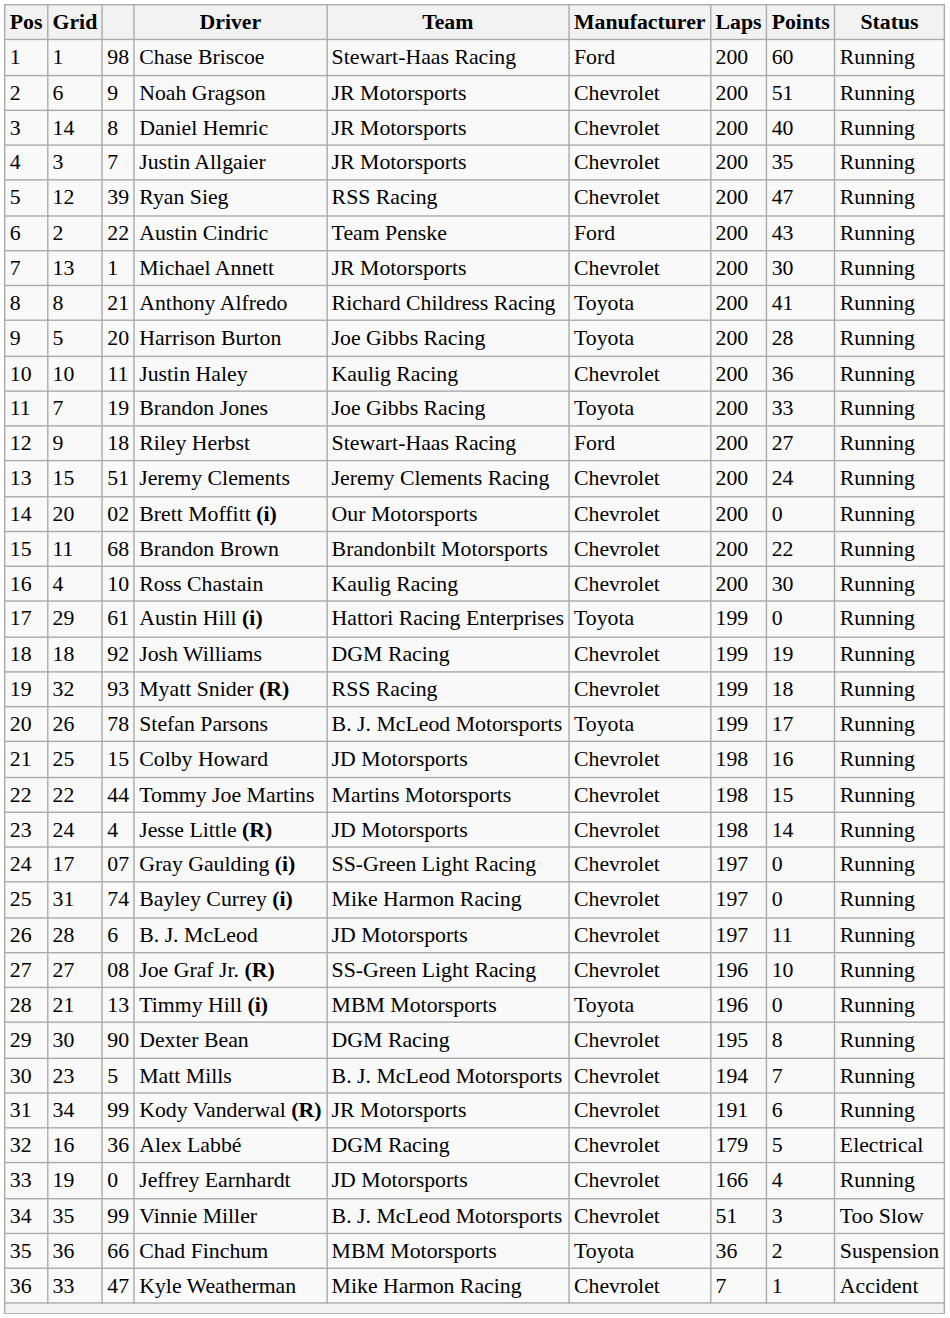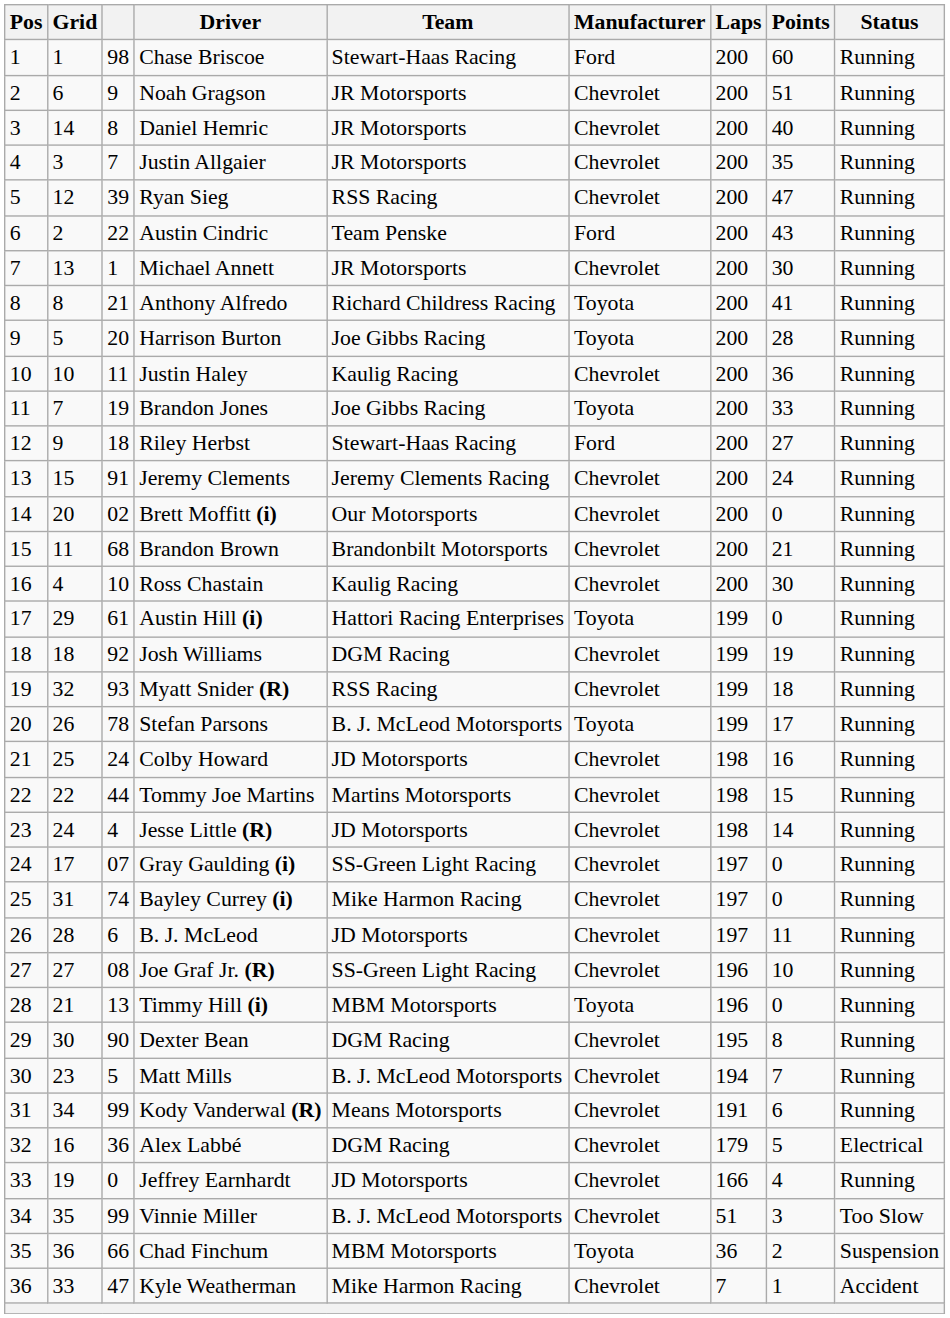Jeremy Clements | column 3: 51 -> 91
Brandon Brown | Points: 22 -> 21
Colby Howard | column 3: 15 -> 24
Kody Vanderwal (R) | Team: JR Motorsports -> Means Motorsports
